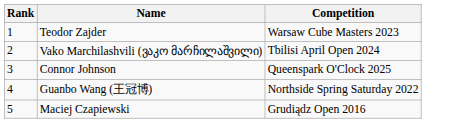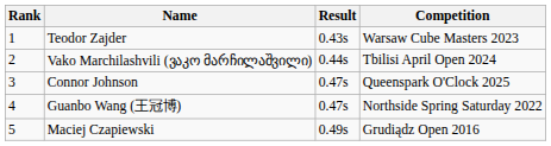+ column: Result | 0.43s | 0.44s | 0.47s | 0.47s | 0.49s
